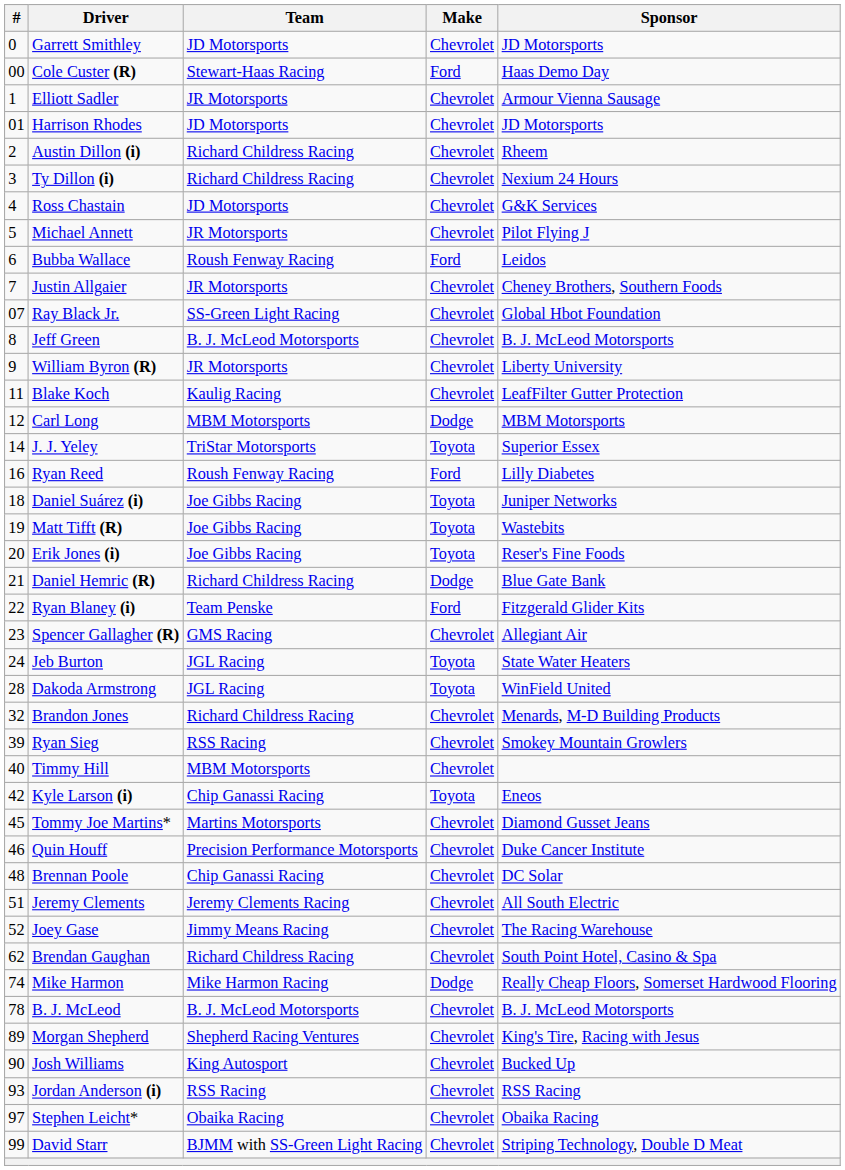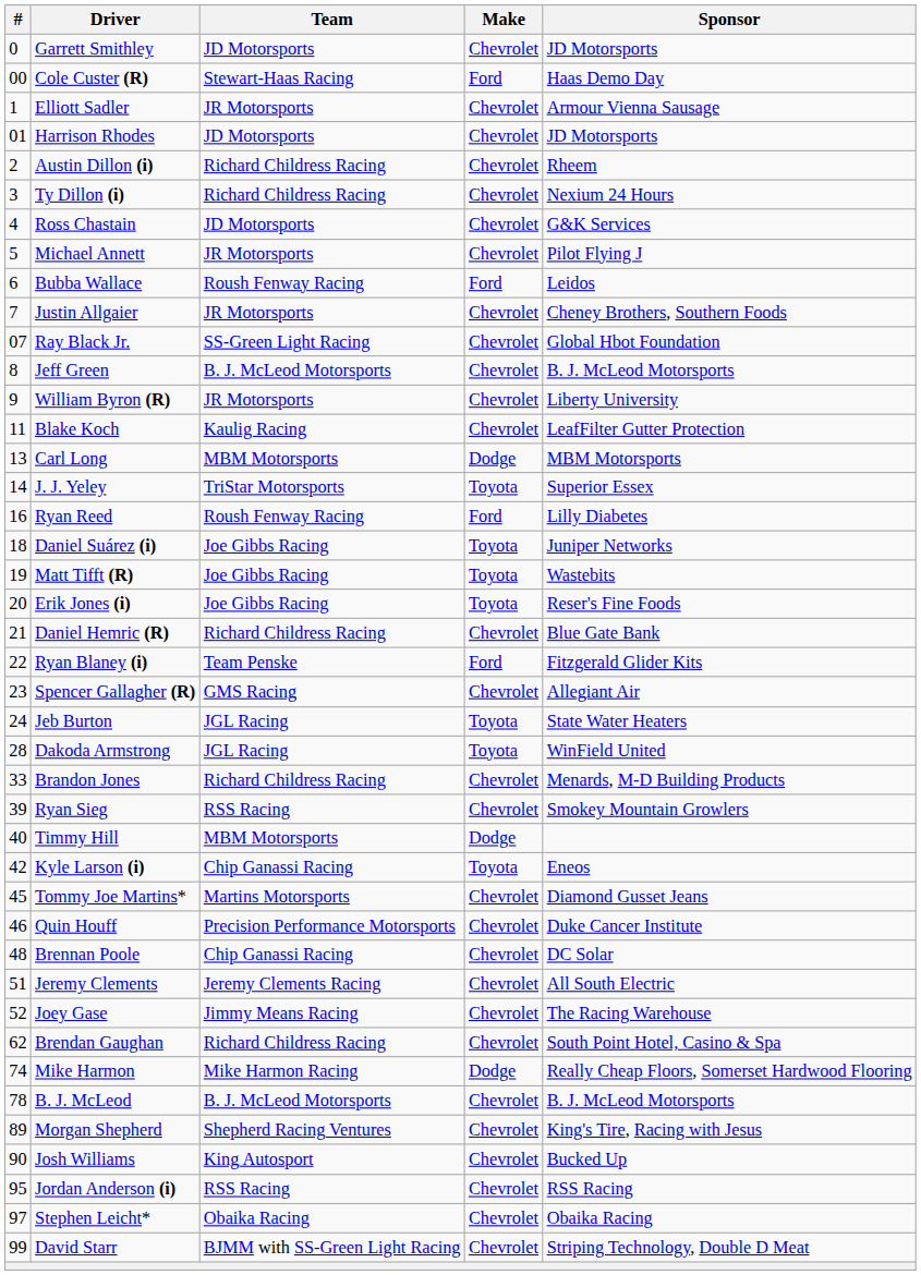Carl Long | #: 12 -> 13
Daniel Hemric (R) | Make: Dodge -> Chevrolet
Brandon Jones | #: 32 -> 33
Timmy Hill | Make: Chevrolet -> Dodge
Jordan Anderson (i) | #: 93 -> 95
